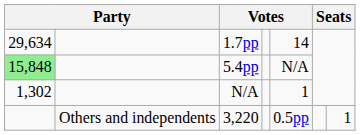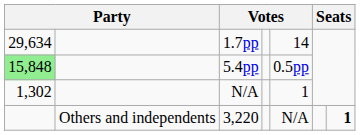5.4pp | column 5: N/A -> 0.5pp
3,220 | column 5: 0.5pp -> N/A
3,220 | column 7: normal -> bold
